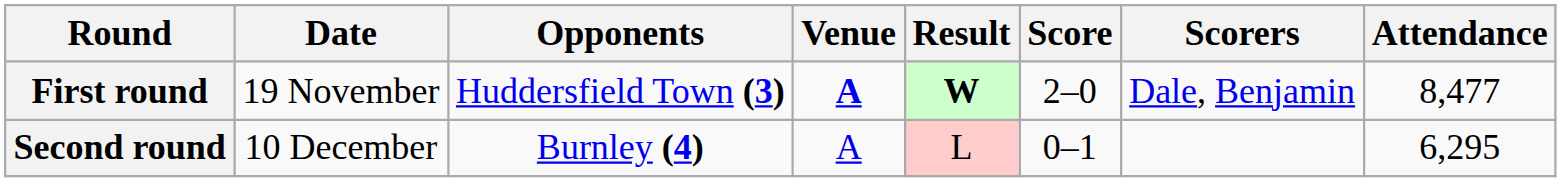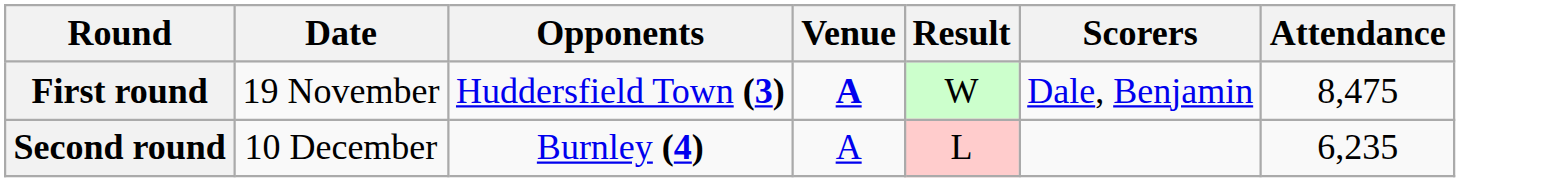- column: Score | 2–0 | 0–1
First round | Result: bold -> normal
First round | Attendance: 8,477 -> 8,475
Second round | Attendance: 6,295 -> 6,235
